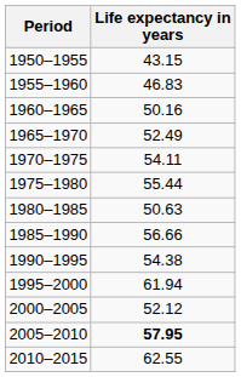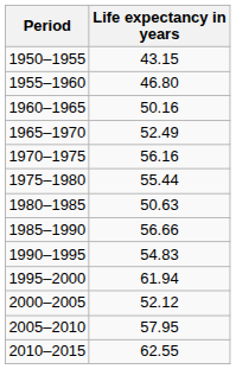1955–1960 | Life expectancy in years: 46.83 -> 46.80
1970–1975 | Life expectancy in years: 54.11 -> 56.16
1990–1995 | Life expectancy in years: 54.38 -> 54.83
2005–2010 | Life expectancy in years: bold -> normal
